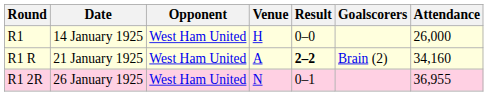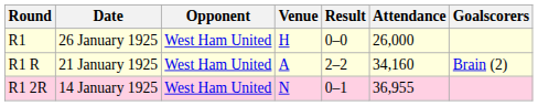columns swapped: Attendance <-> Goalscorers
R1 | Date: 14 January 1925 -> 26 January 1925
R1 R | Result: bold -> normal
R1 2R | Date: 26 January 1925 -> 14 January 1925
